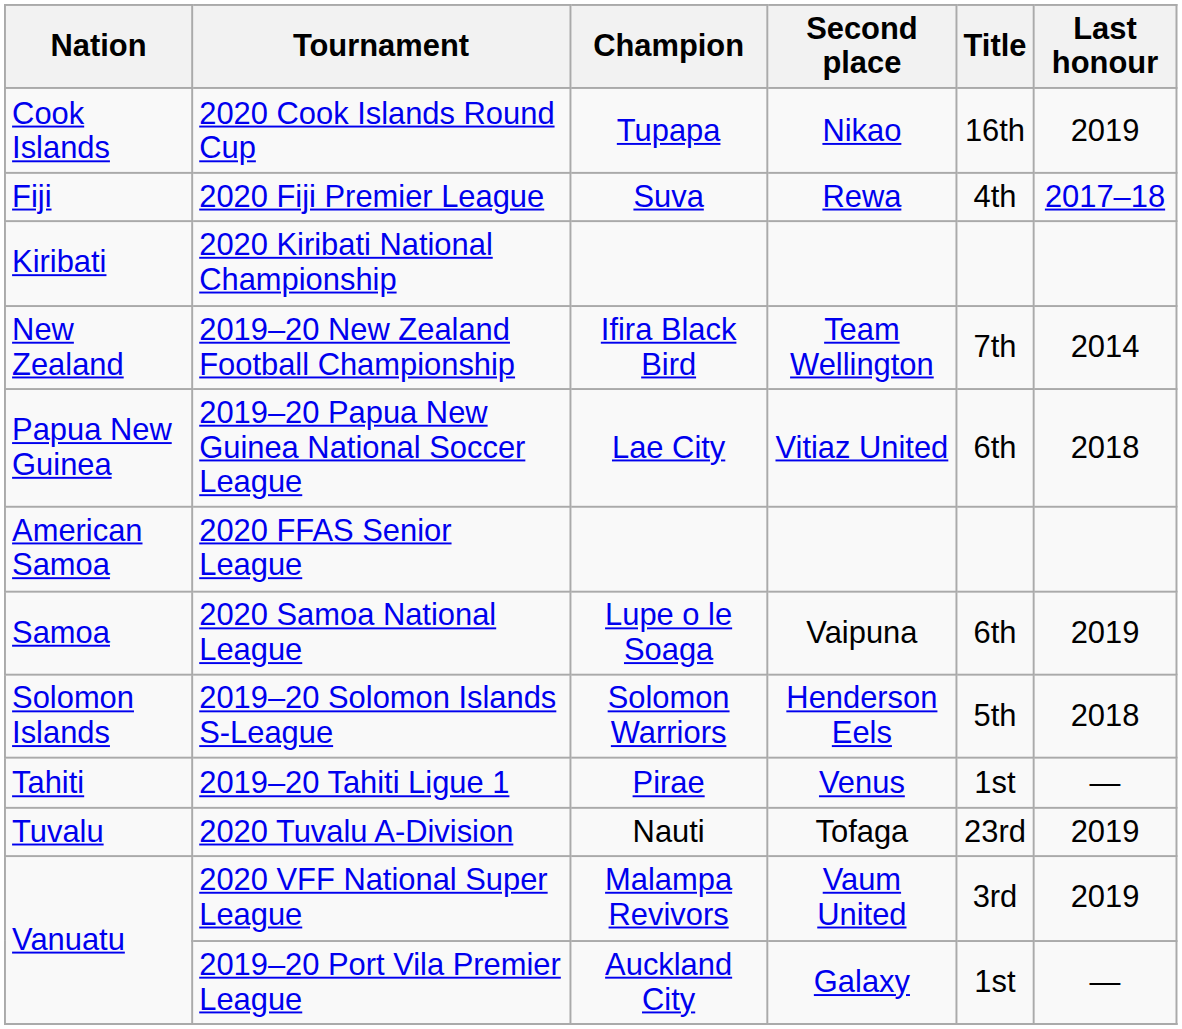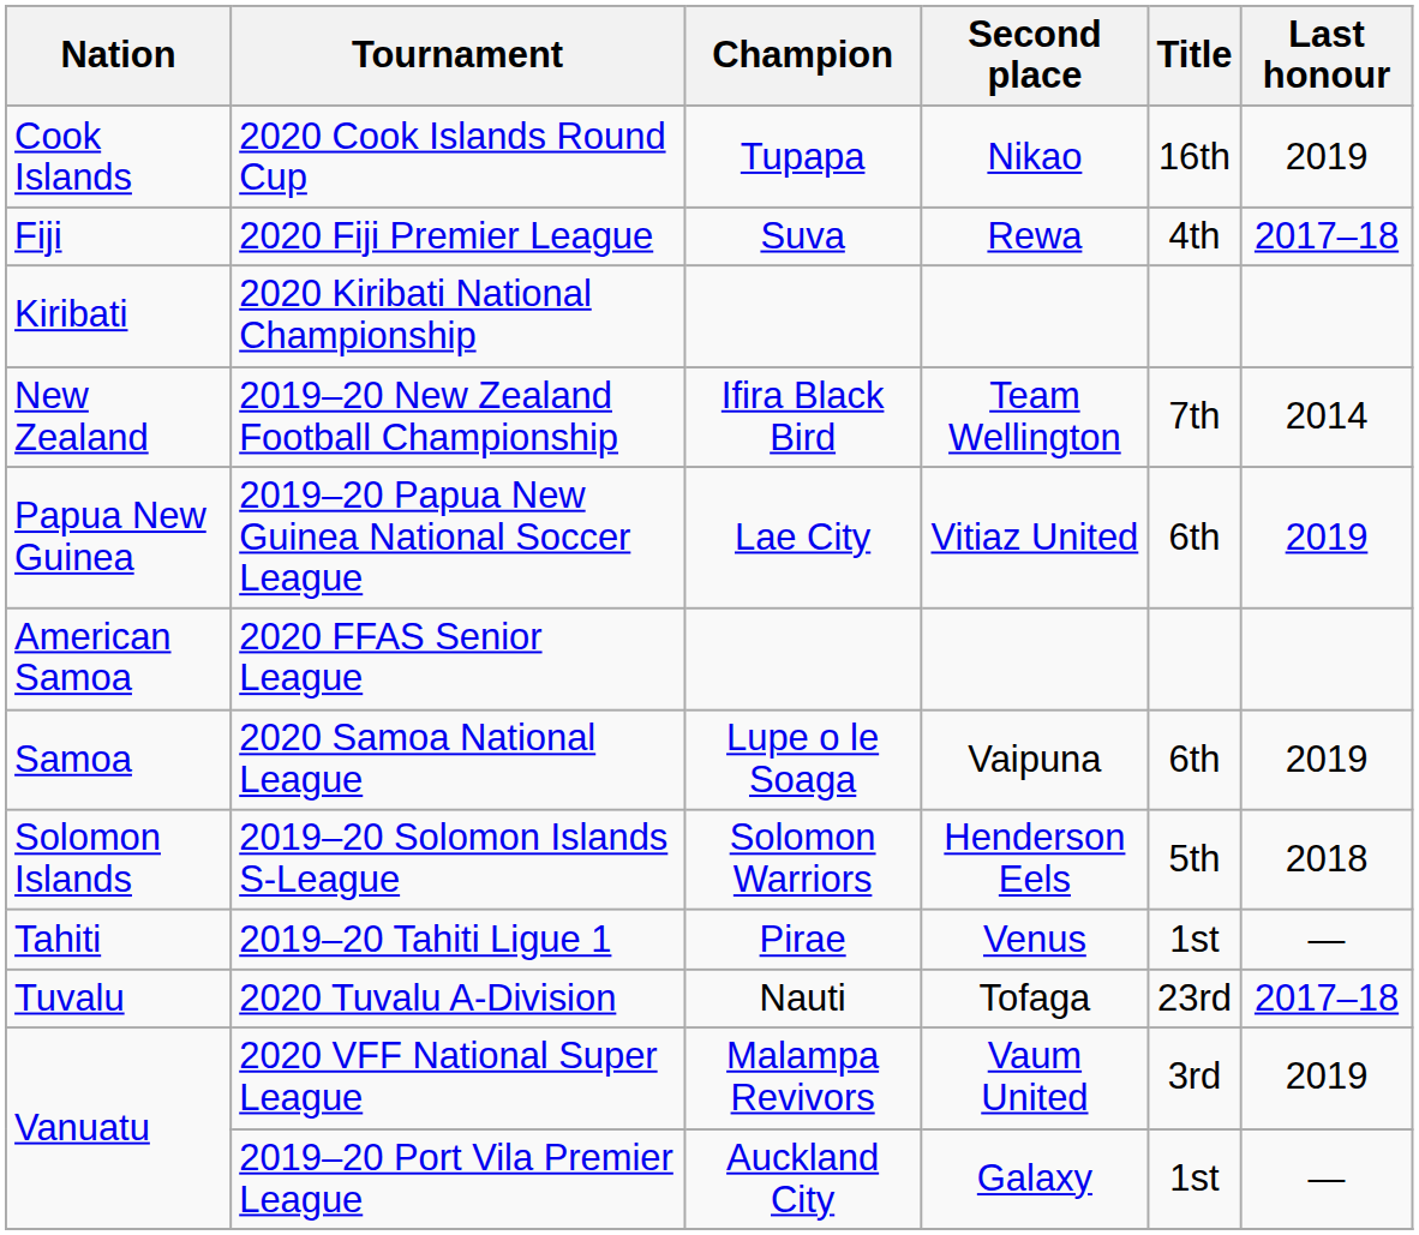2019–20 Papua New Guinea National Soccer League | Last honour: 2018 -> 2019
2020 Tuvalu A-Division | Last honour: 2019 -> 2017–18
